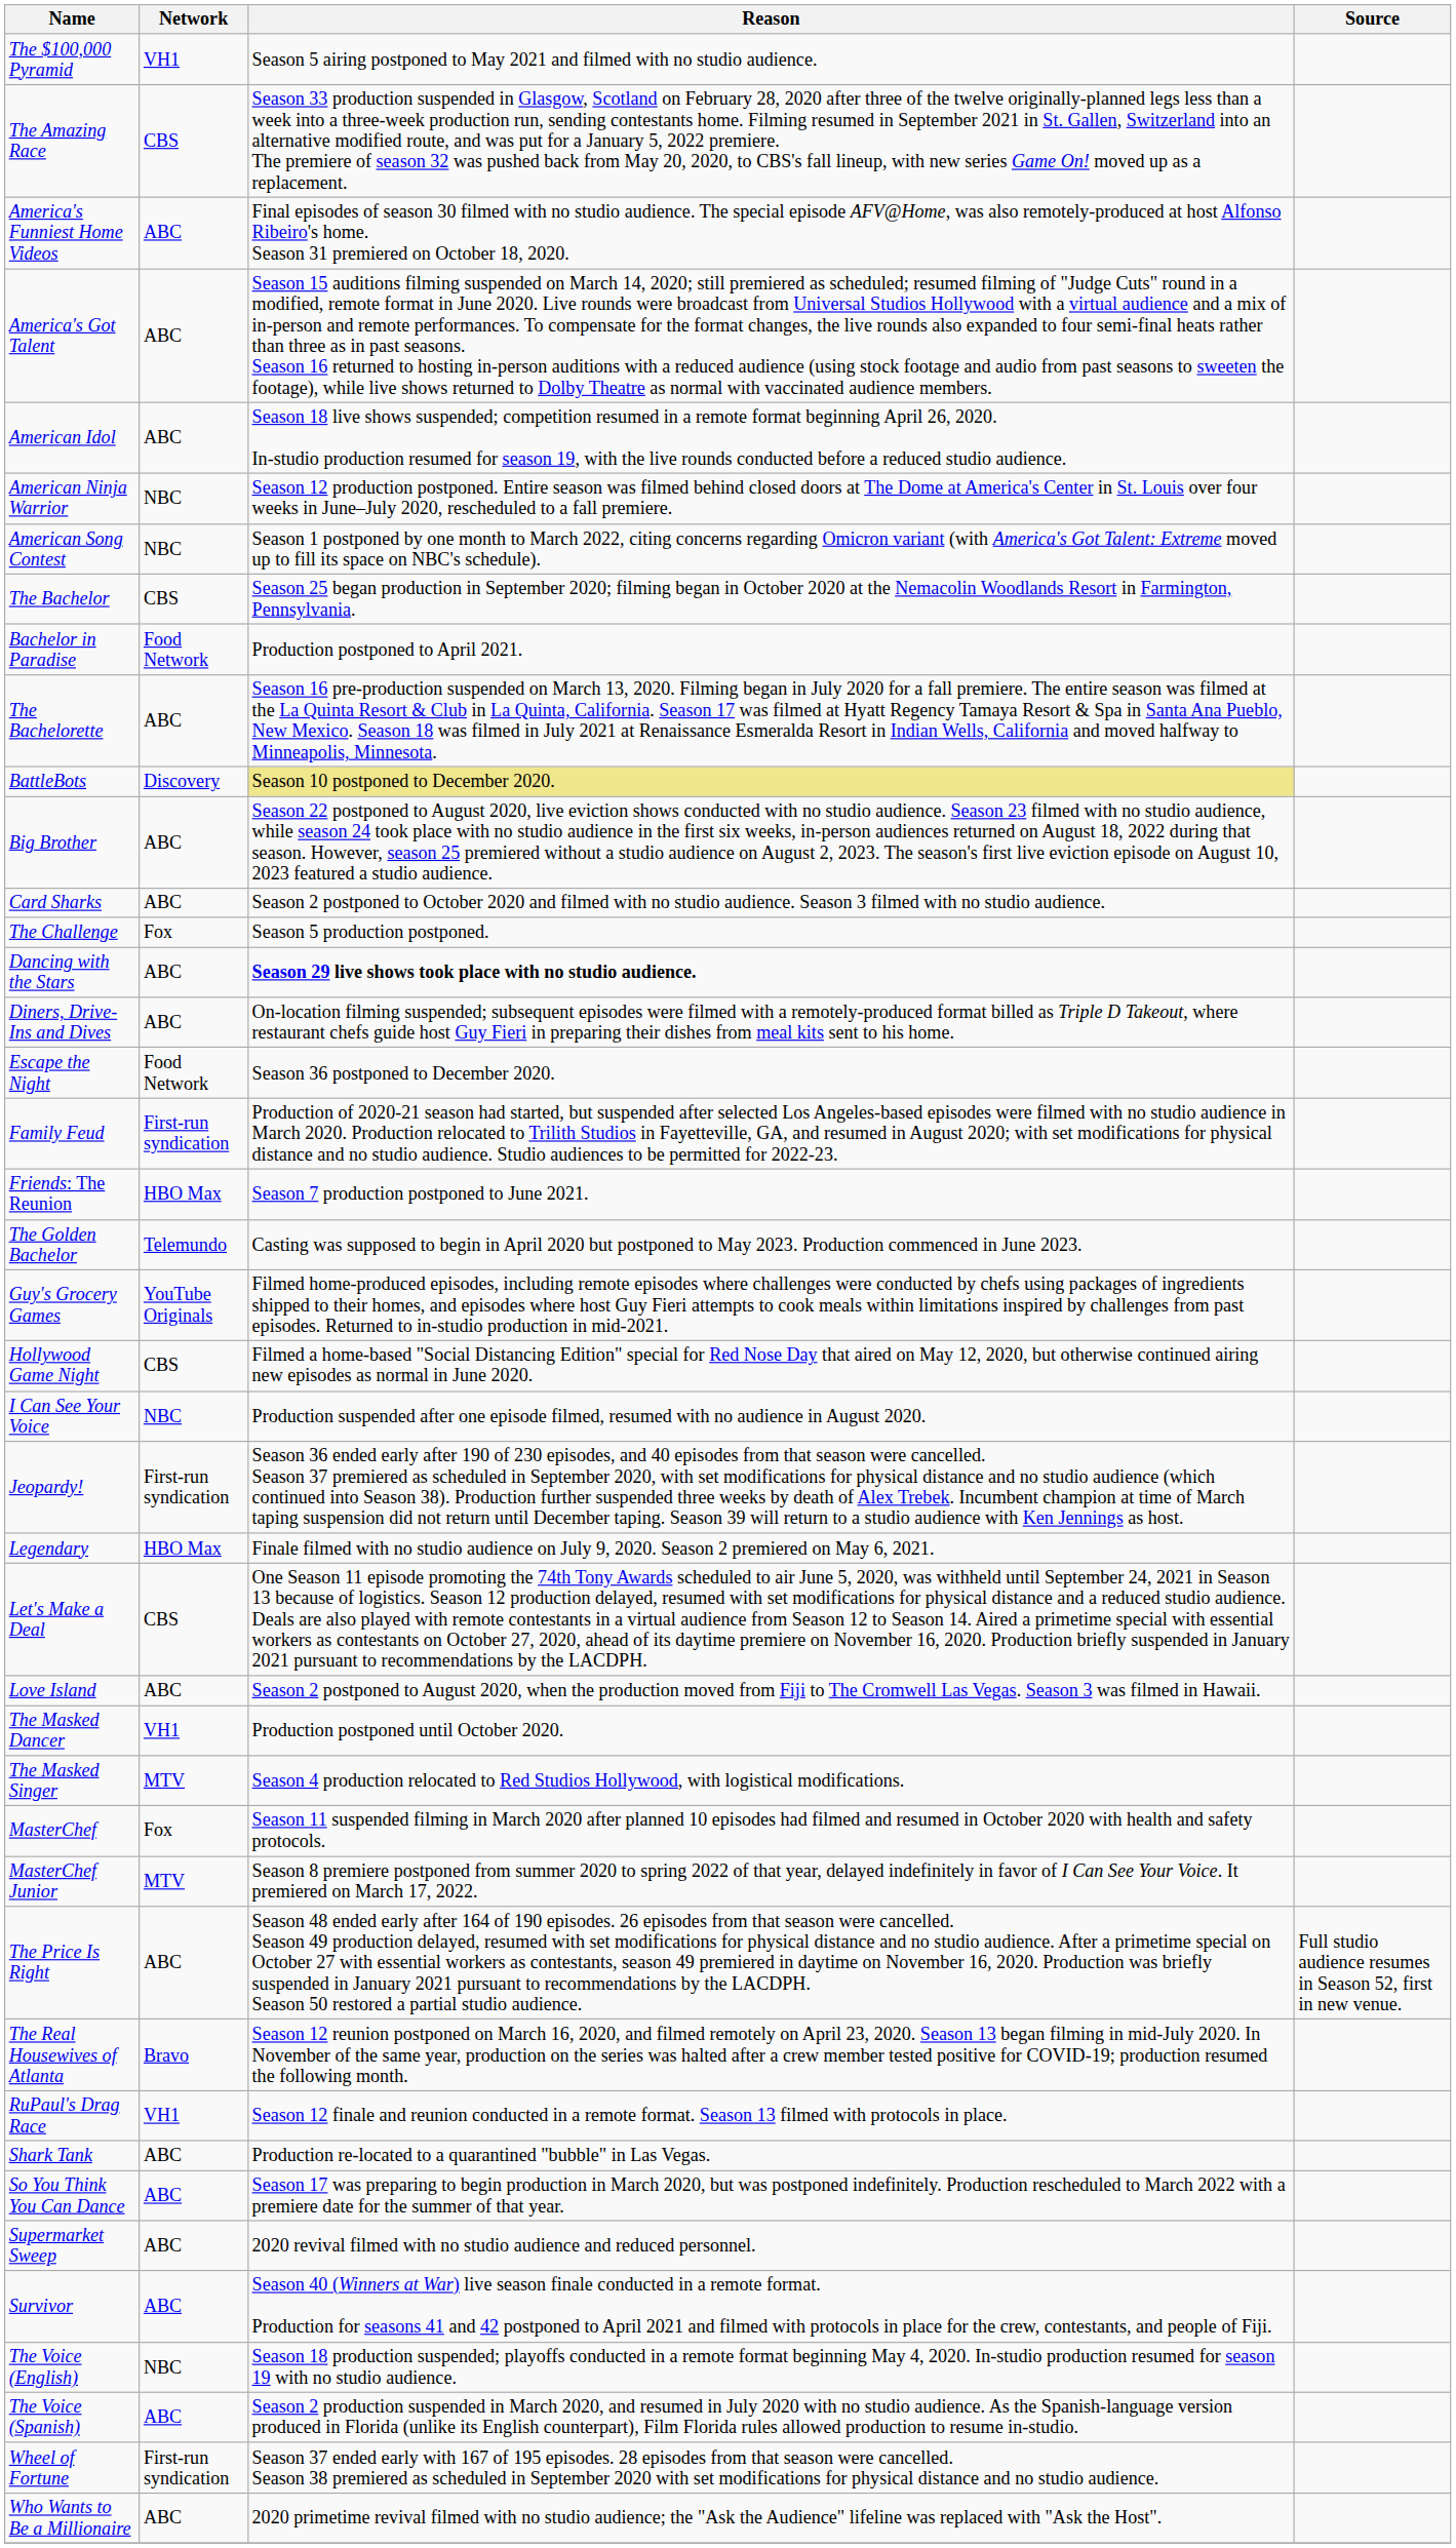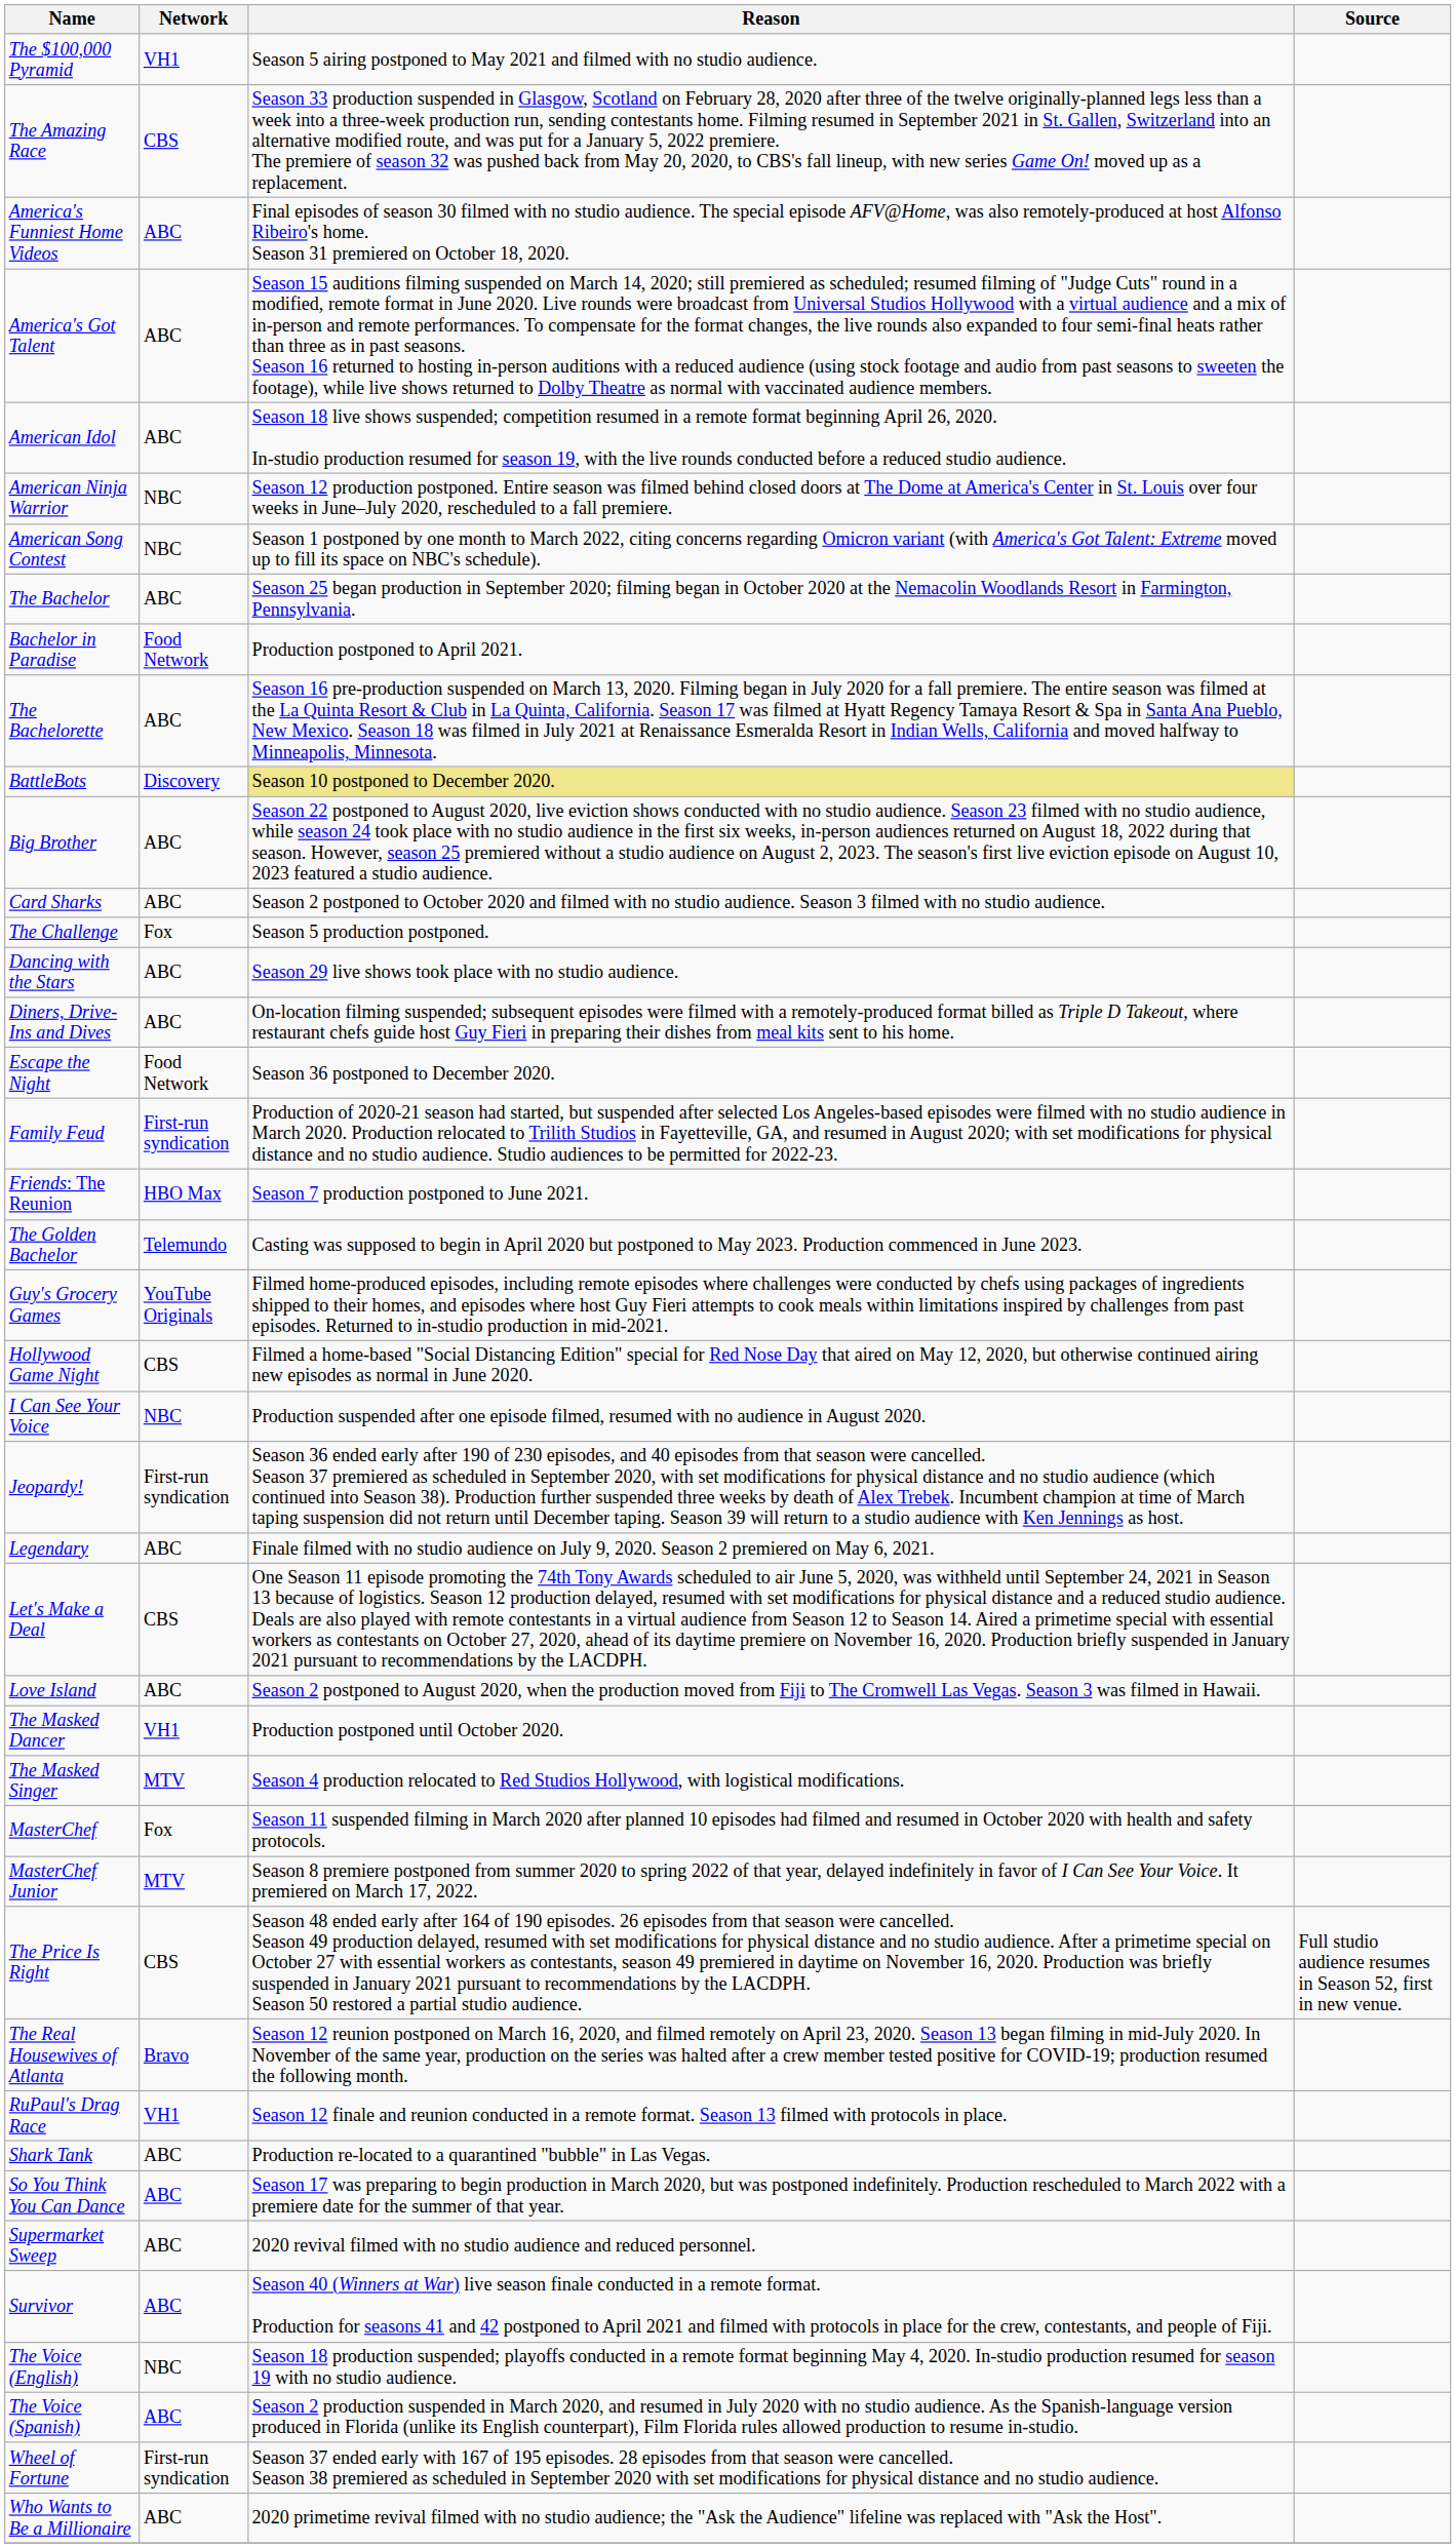The Bachelor | Network: CBS -> ABC
Dancing with the Stars | Reason: bold -> normal
Legendary | Network: HBO Max -> ABC
The Price Is Right | Network: ABC -> CBS
